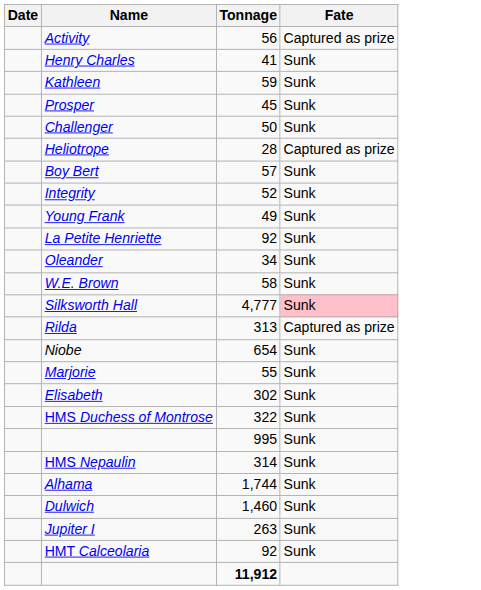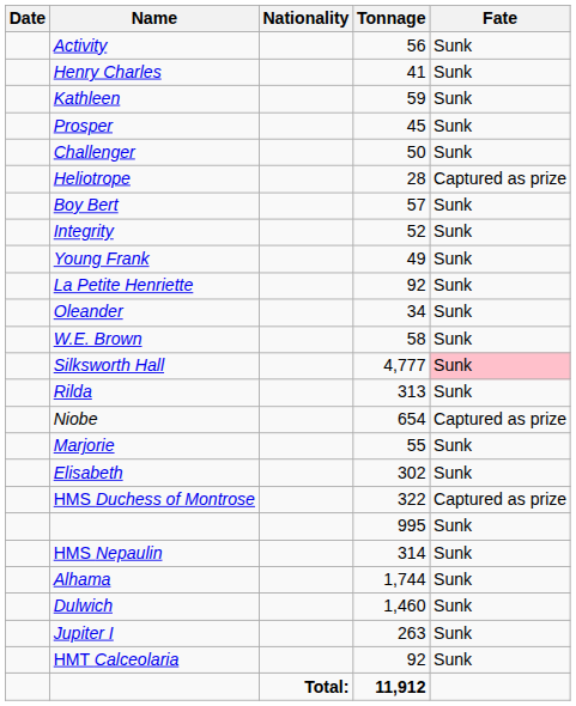+ column: Nationality | Total:
Activity | Fate: Captured as prize -> Sunk
Rilda | Fate: Captured as prize -> Sunk
Niobe | Fate: Sunk -> Captured as prize
HMS Duchess of Montrose | Fate: Sunk -> Captured as prize
